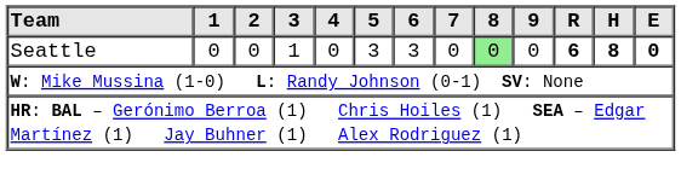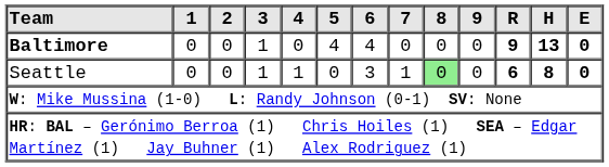+ row: Baltimore | 0 | 0 | 1 | 0 | 4 | 4 | 0 | 0 | 0 | 9 | 13 | 0
Seattle | 4: 0 -> 1
Seattle | 5: 3 -> 0
Seattle | 7: 0 -> 1
